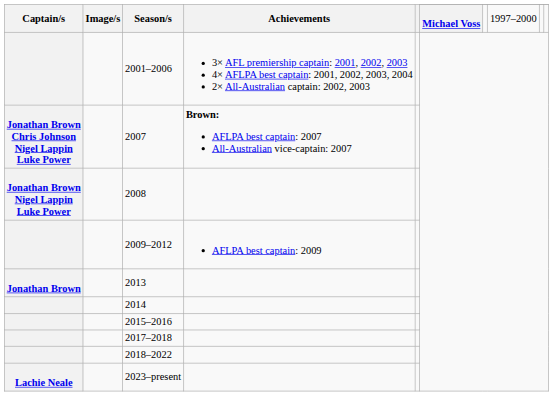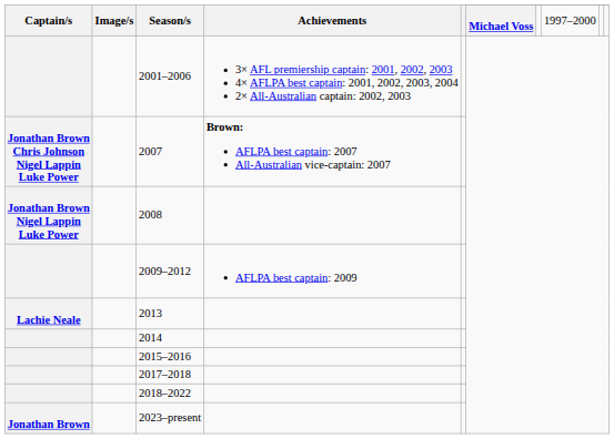2013 | Captain/s: Jonathan Brown -> Lachie Neale
2023–present | Captain/s: Lachie Neale -> Jonathan Brown
